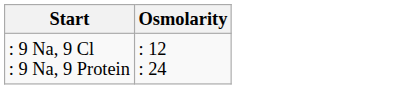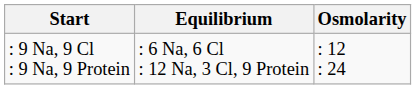+ column: Equilibrium | : 6 Na, 6 Cl : 12 Na, 3 Cl, 9 Protein
